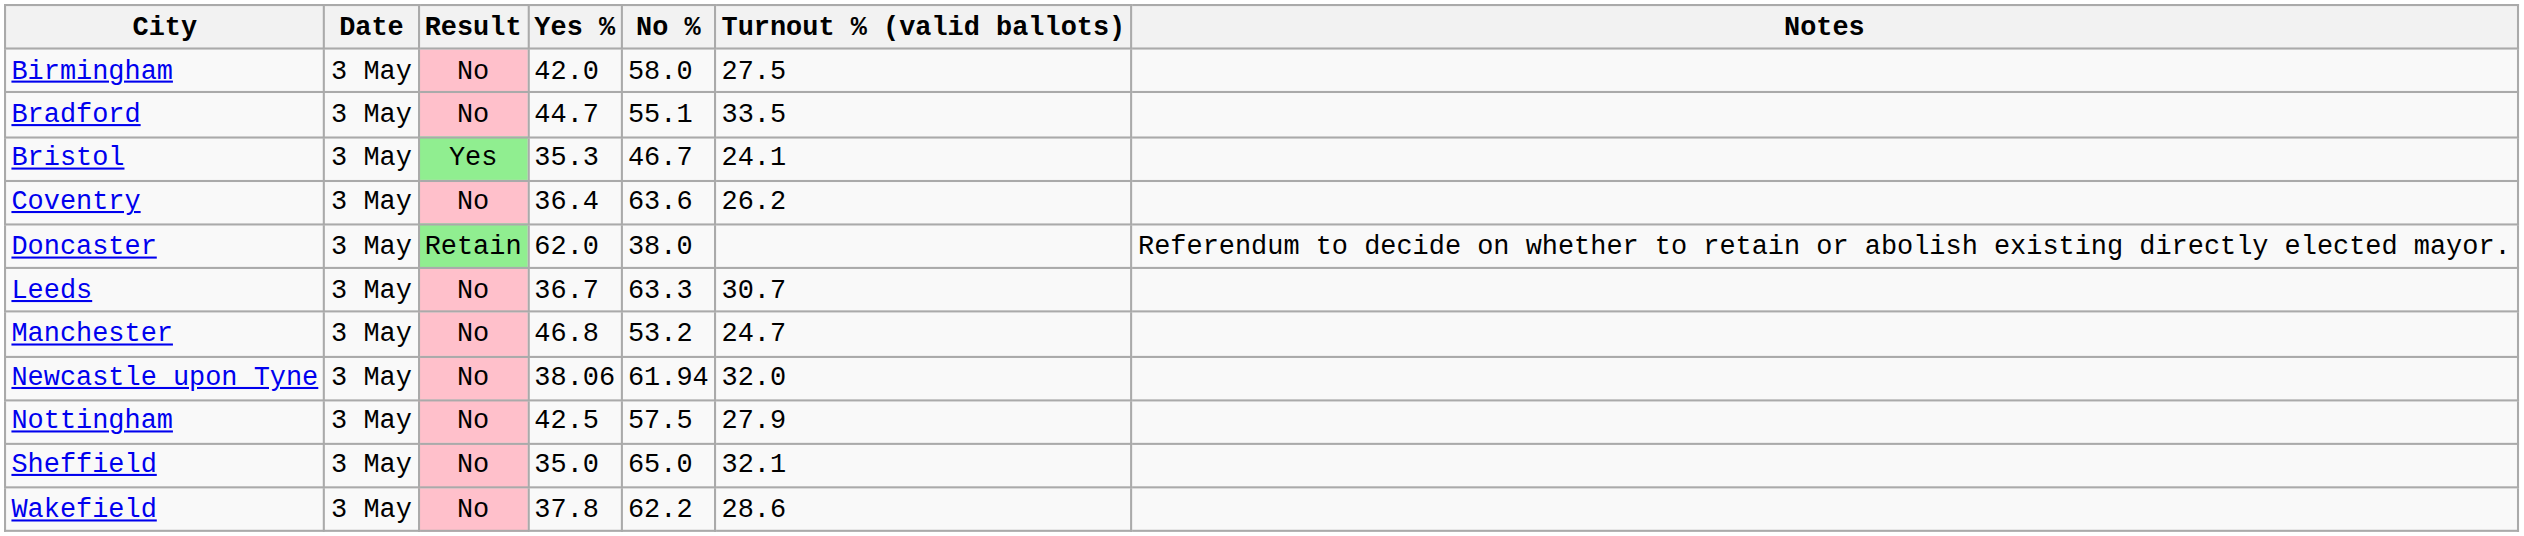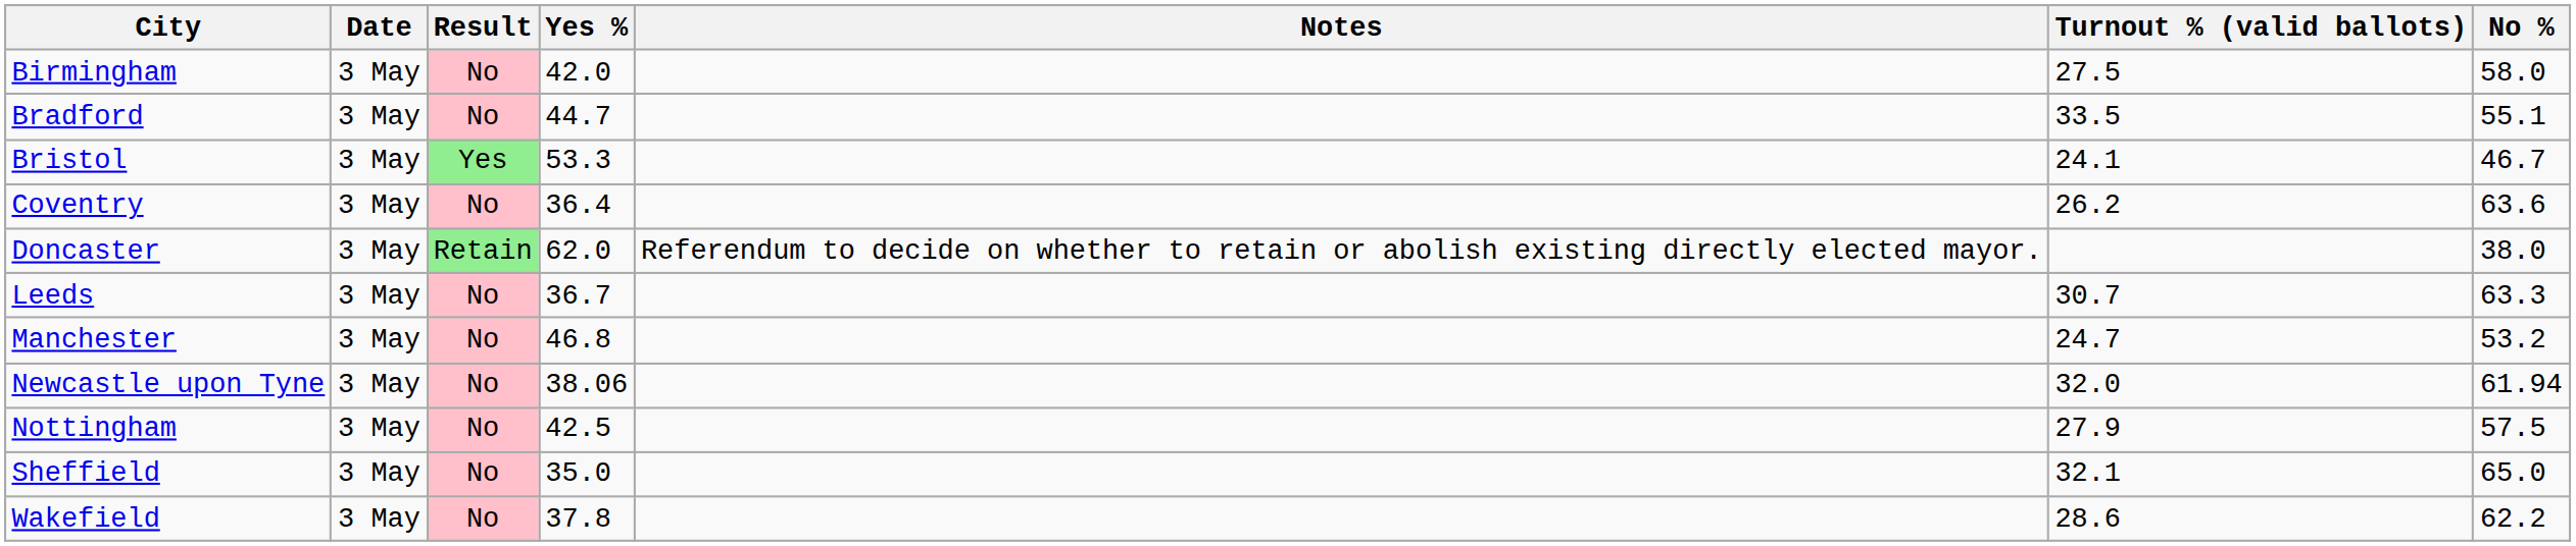columns swapped: No % <-> Notes
Bristol | Yes %: 35.3 -> 53.3
